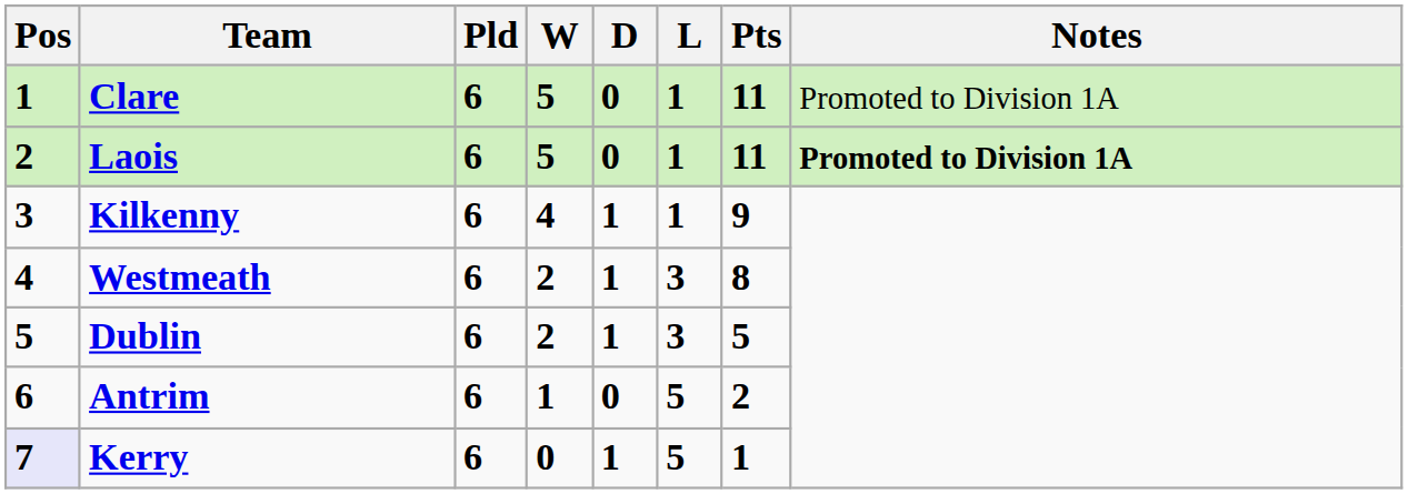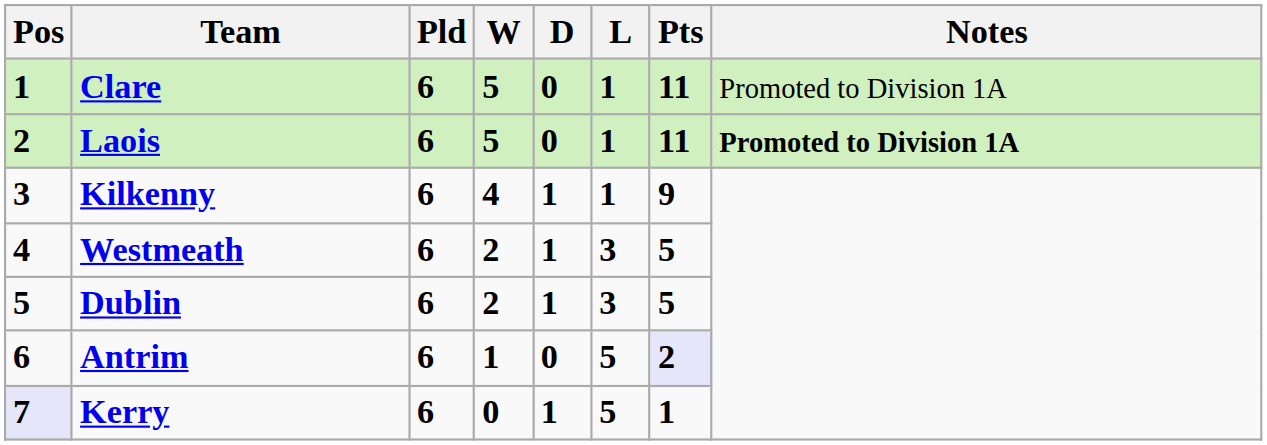Westmeath | Pts: 8 -> 5
Antrim | Pts: no background -> lavender background
